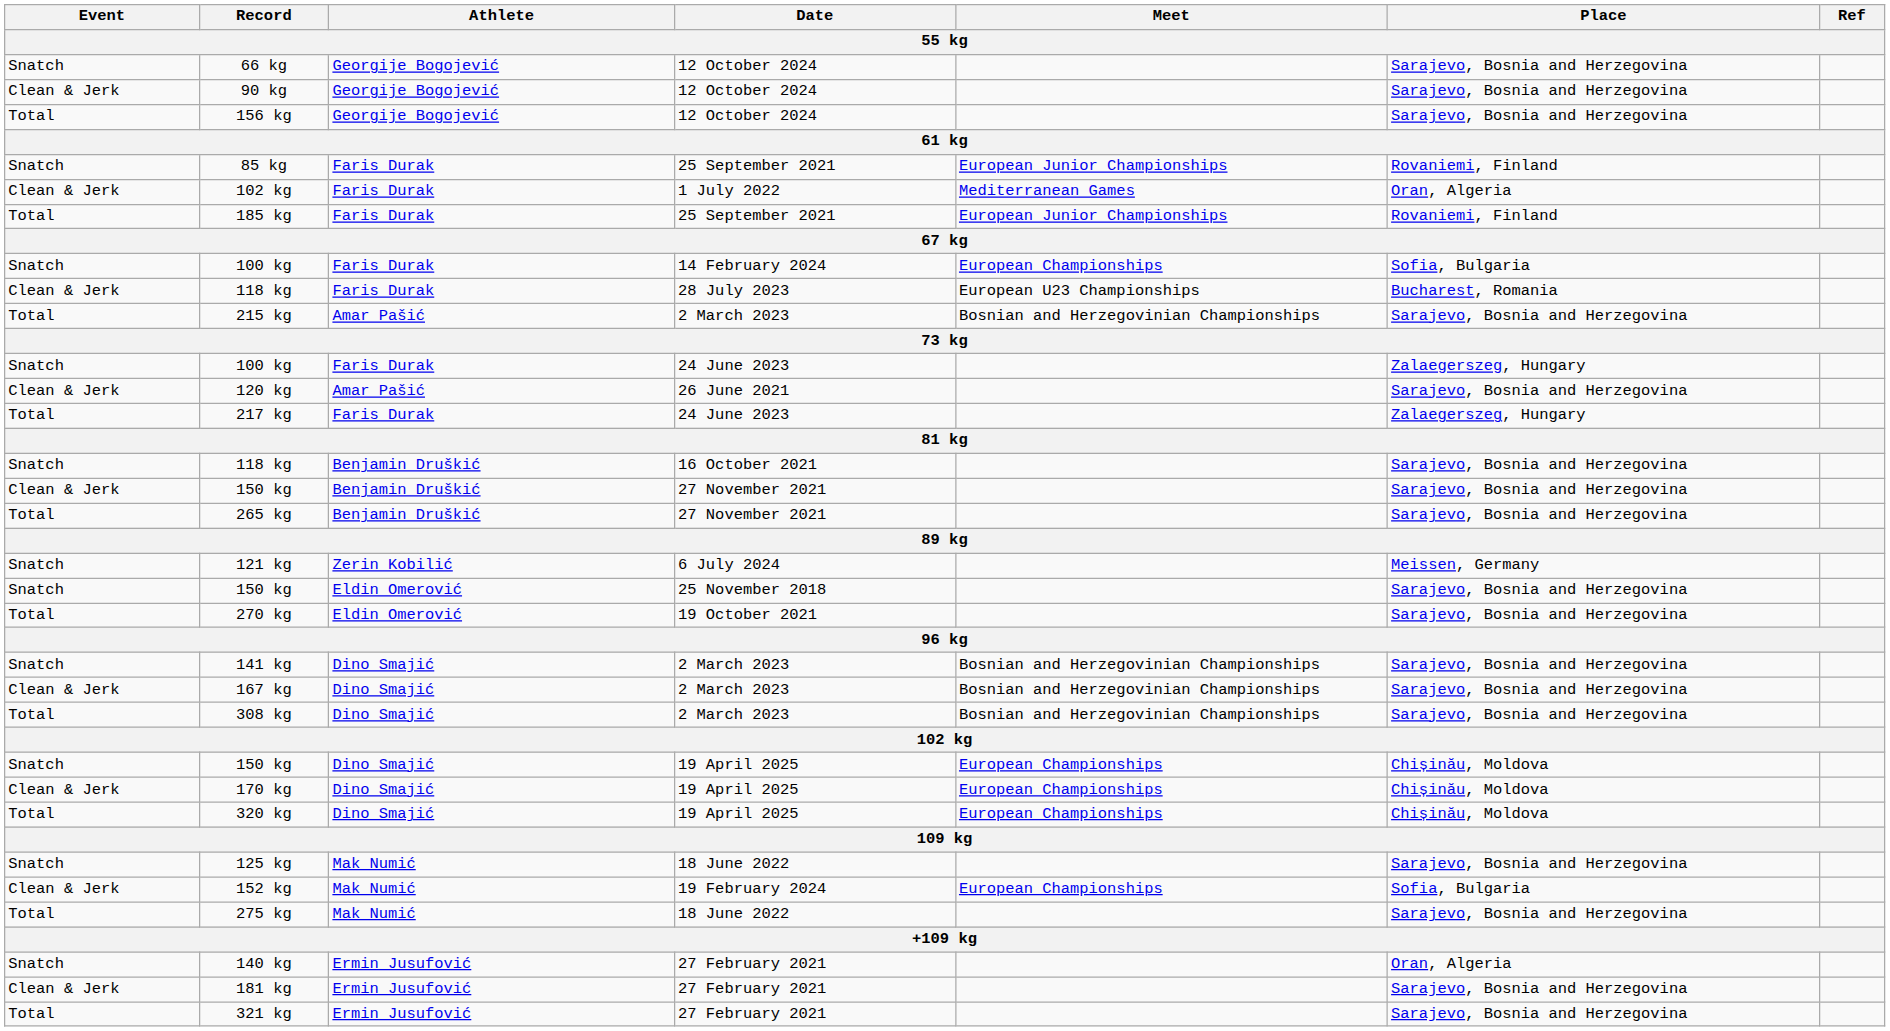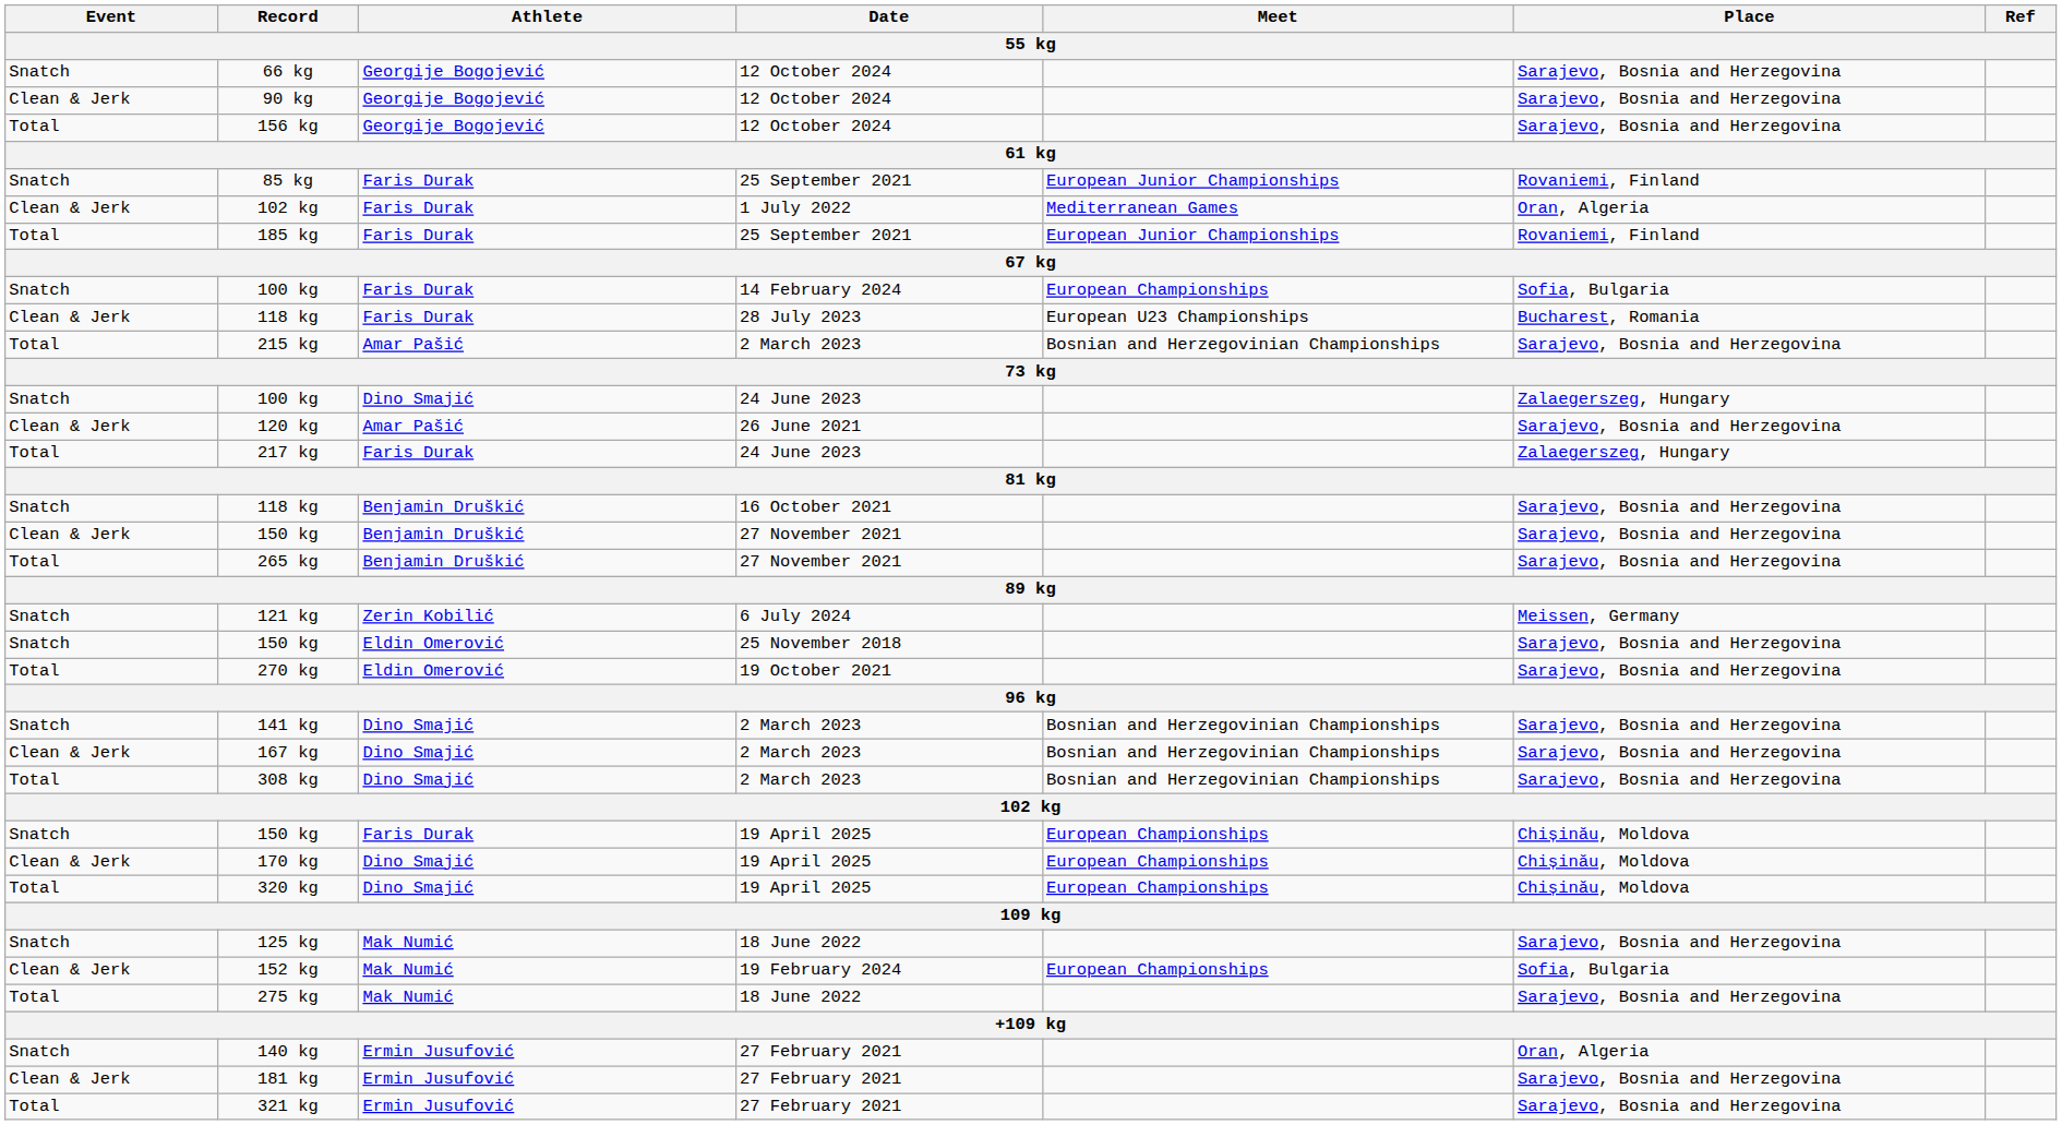100 kg / 24 June 2023 | Athlete: Faris Durak -> Dino Smajić
150 kg / 19 April 2025 | Athlete: Dino Smajić -> Faris Durak
